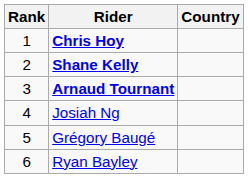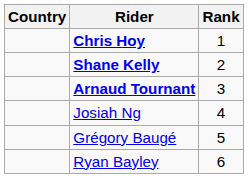columns swapped: Rank <-> Country
